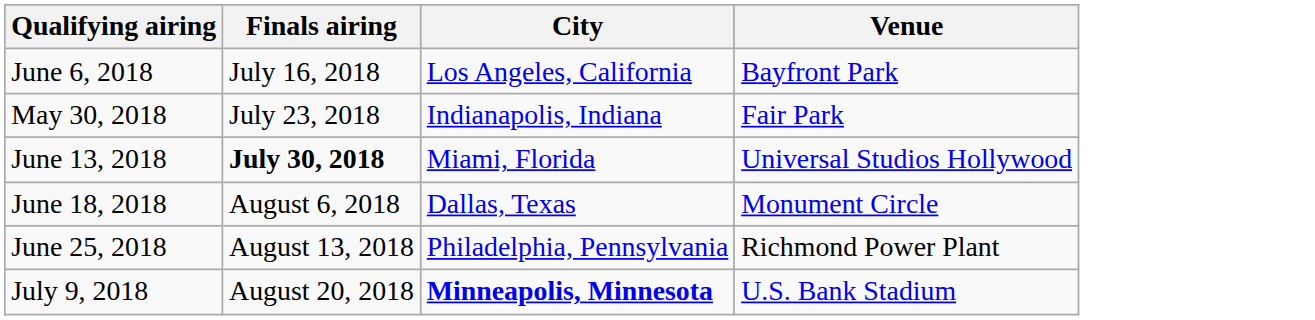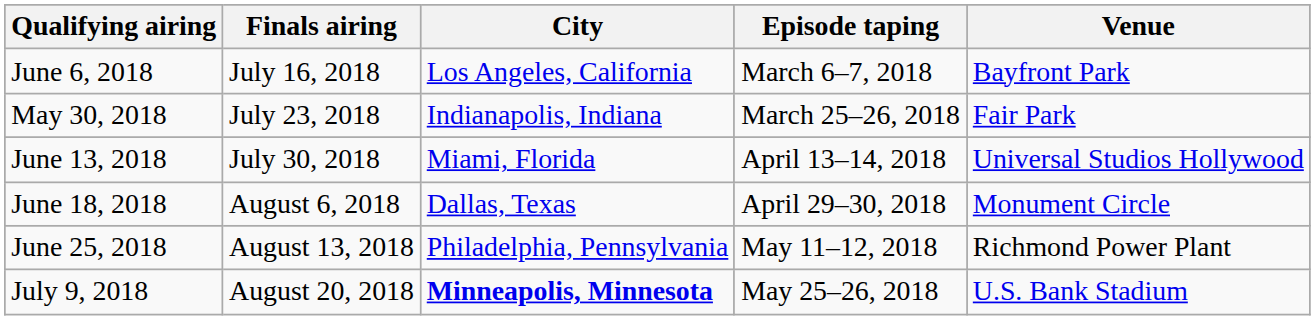+ column: Episode taping | March 6–7, 2018 | March 25–26, 2018 | April 13–14, 2018 | April 29–30, 2018 | May 11–12, 2018 | May 25–26, 2018
June 13, 2018 | Finals airing: bold -> normal
